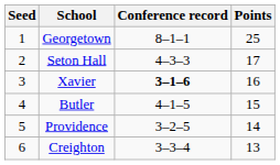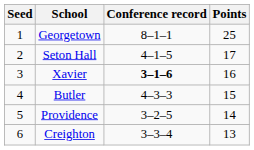Seton Hall | Conference record: 4–3–3 -> 4–1–5
Butler | Conference record: 4–1–5 -> 4–3–3
